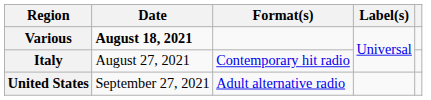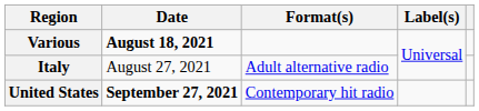Italy | Format(s): Contemporary hit radio -> Adult alternative radio
United States | Date: normal -> bold
United States | Format(s): Adult alternative radio -> Contemporary hit radio
